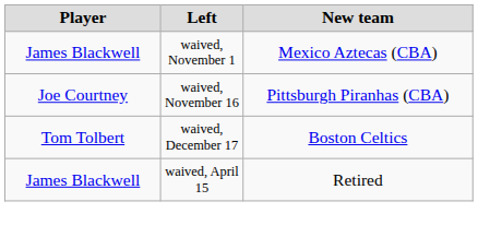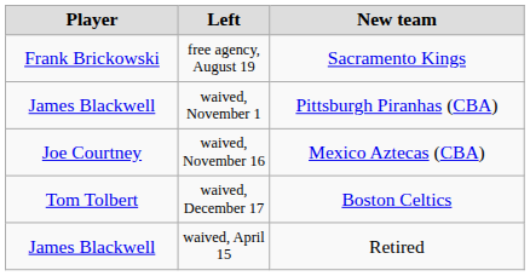+ row: Frank Brickowski | free agency, August 19 | Sacramento Kings
waived, November 1 | New team: Mexico Aztecas (CBA) -> Pittsburgh Piranhas (CBA)
waived, November 16 | New team: Pittsburgh Piranhas (CBA) -> Mexico Aztecas (CBA)
